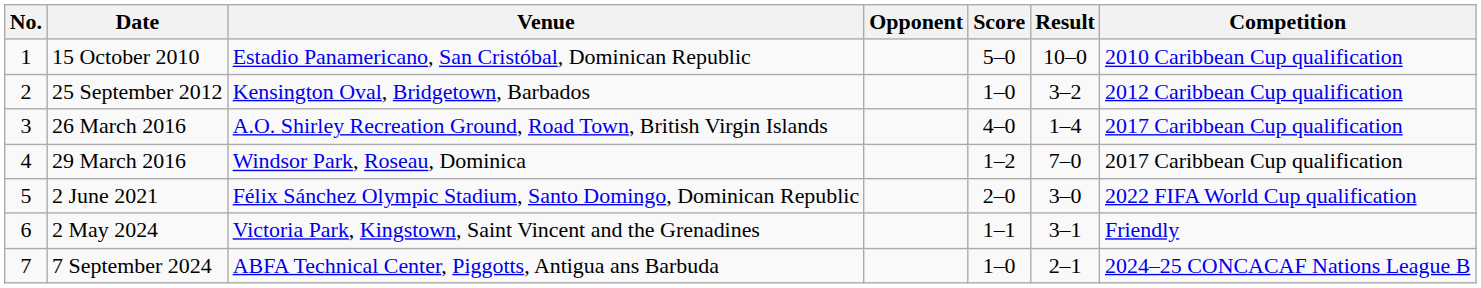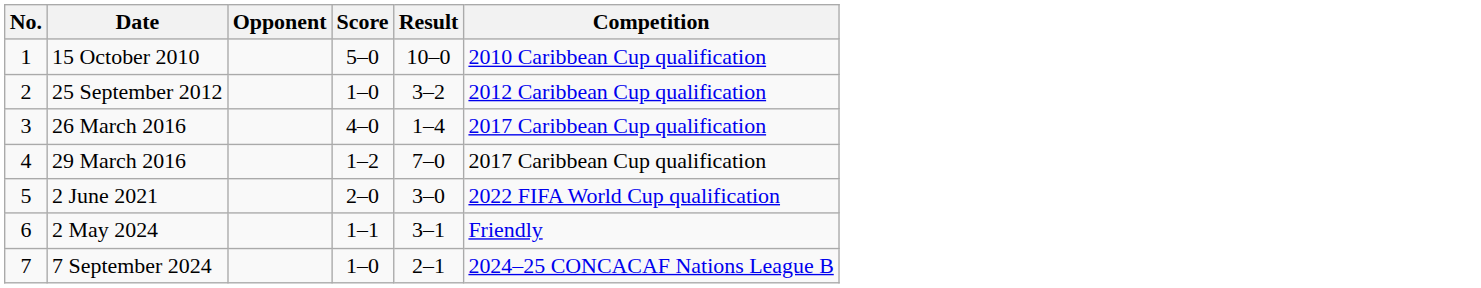- column: Venue | Estadio Panamericano, San Cristóbal, Dominican Republic | Kensington Oval, Bridgetown, Barbados | A.O. Shirley Recreation Ground, Road Town, British Virgin Islands | Windsor Park, Roseau, Dominica | Félix Sánchez Olympic Stadium, Santo Domingo, Dominican Republic | Victoria Park, Kingstown, Saint Vincent and the Grenadines | ABFA Technical Center, Piggotts, Antigua ans Barbuda
